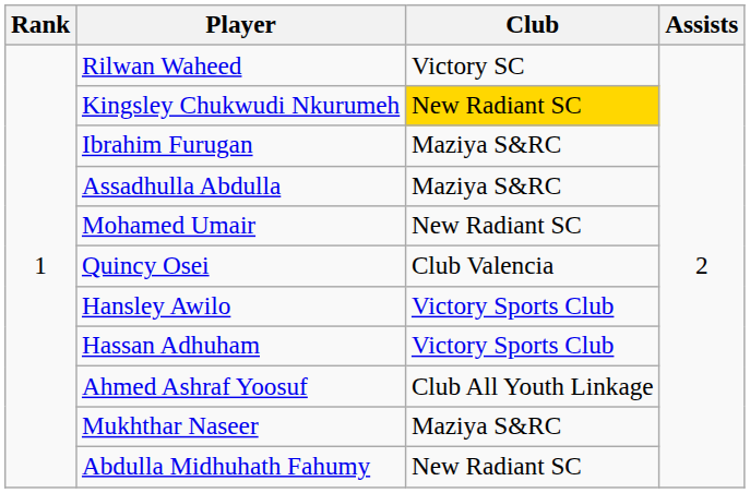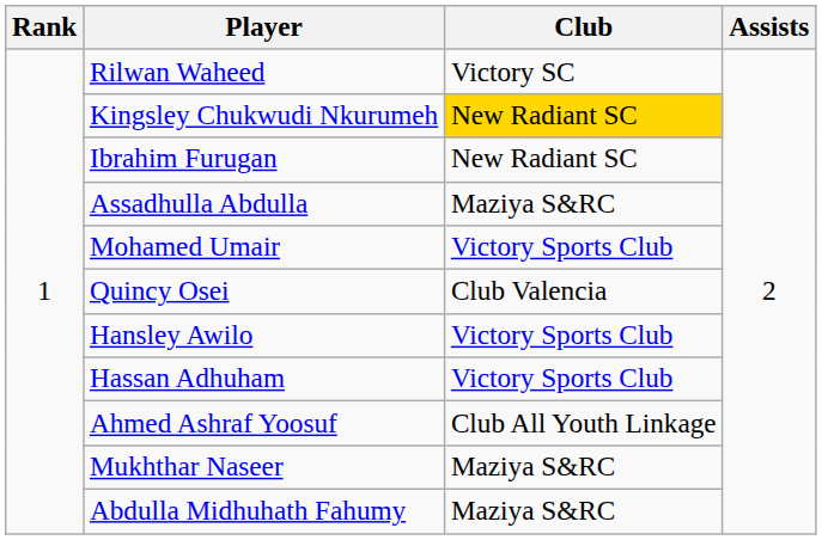Ibrahim Furugan | Club: Maziya S&RC -> New Radiant SC
Mohamed Umair | Club: New Radiant SC -> Victory Sports Club
Abdulla Midhuhath Fahumy | Club: New Radiant SC -> Maziya S&RC
